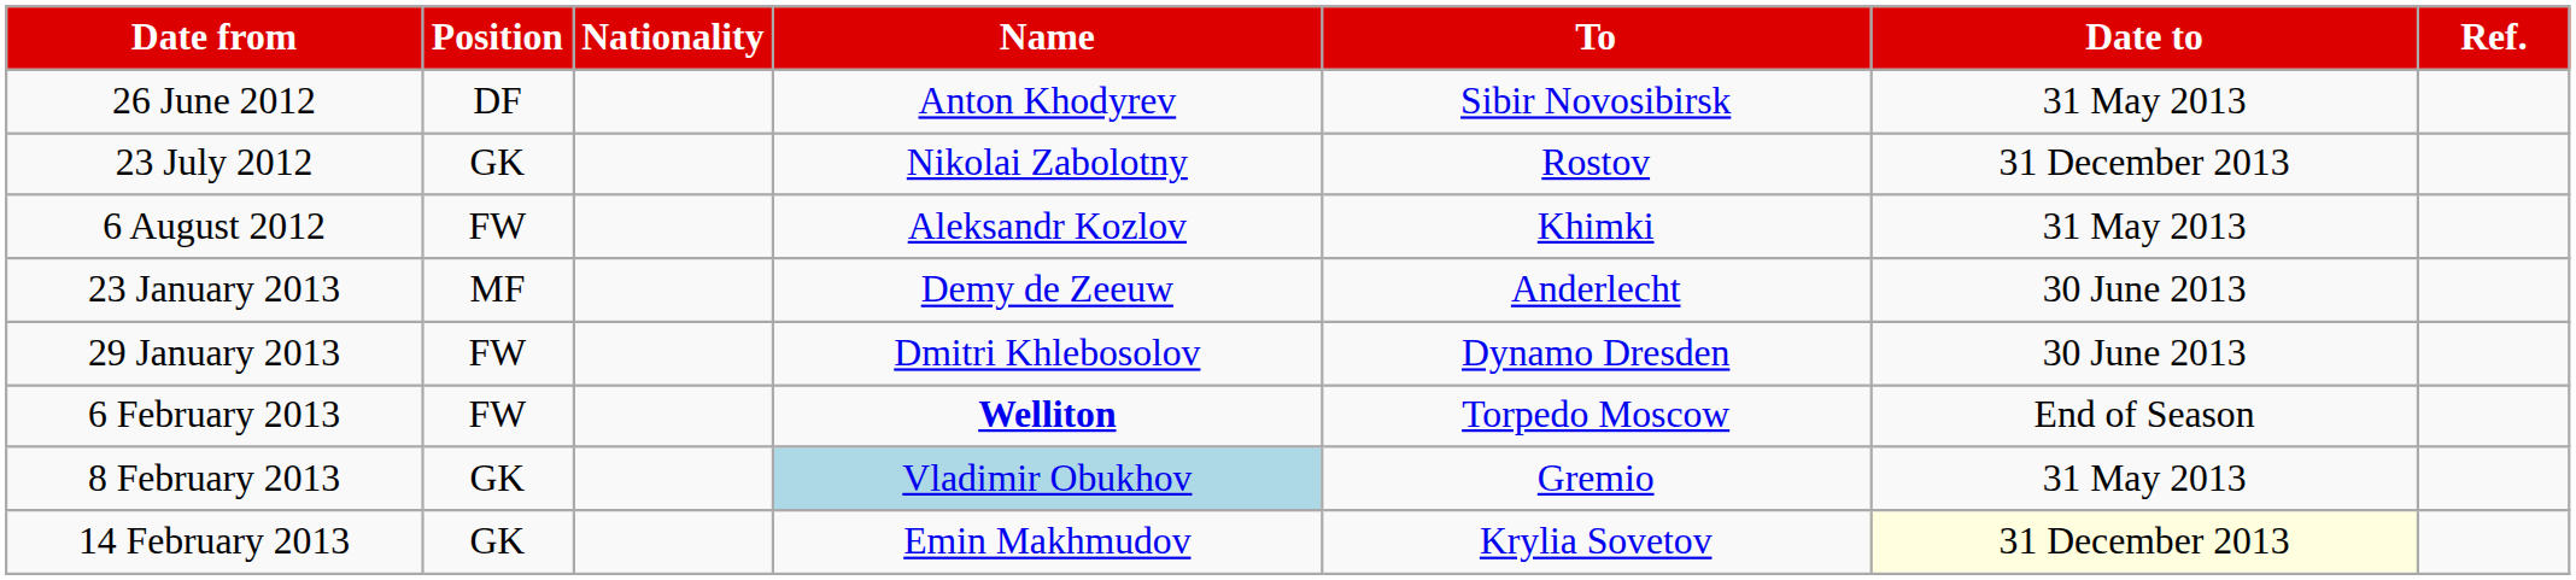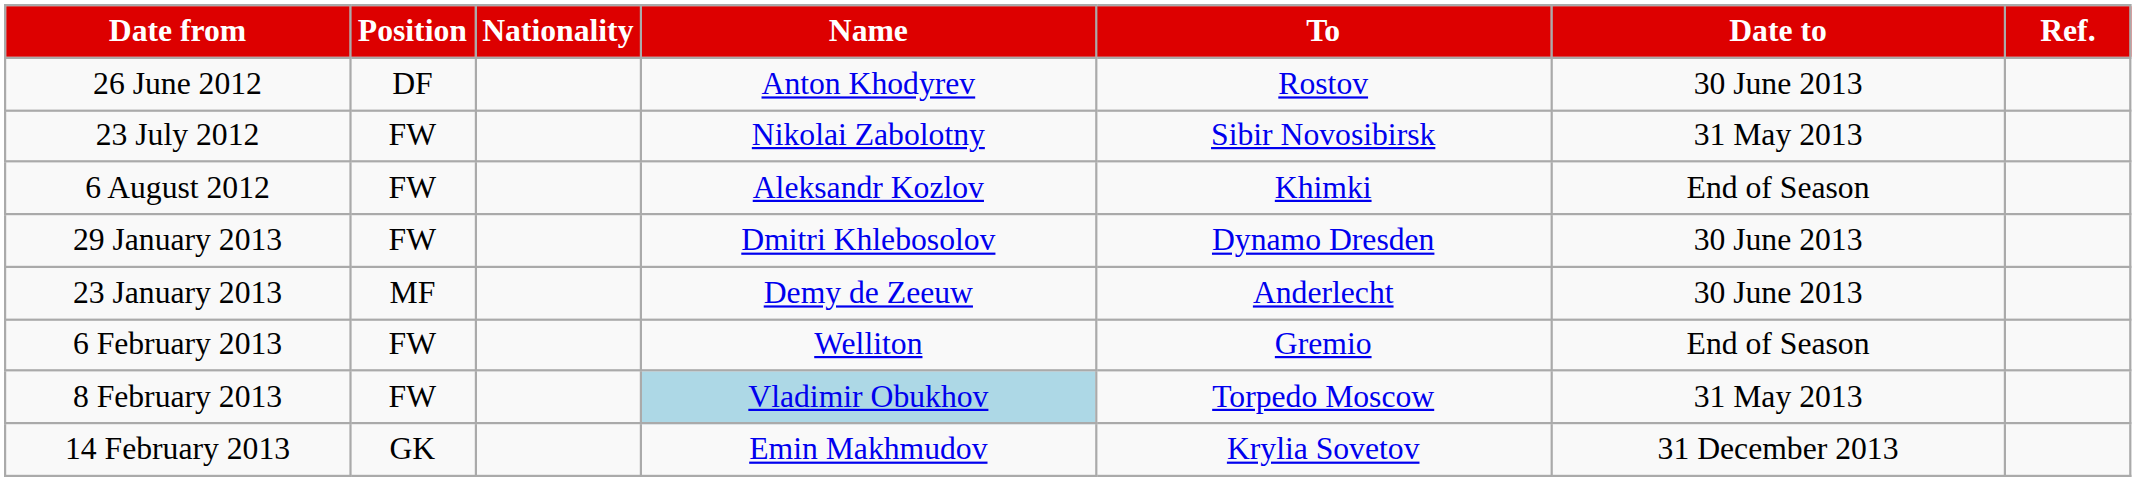26 June 2012 | To: Sibir Novosibirsk -> Rostov
26 June 2012 | Date to: 31 May 2013 -> 30 June 2013
23 July 2012 | Position: GK -> FW
23 July 2012 | To: Rostov -> Sibir Novosibirsk
23 July 2012 | Date to: 31 December 2013 -> 31 May 2013
6 August 2012 | Date to: 31 May 2013 -> End of Season
rows swapped: 23 January 2013 <-> 29 January 2013
6 February 2013 | Name: bold -> normal
6 February 2013 | To: Torpedo Moscow -> Gremio
8 February 2013 | Position: GK -> FW
8 February 2013 | To: Gremio -> Torpedo Moscow
14 February 2013 | Date to: lightyellow background -> no background
